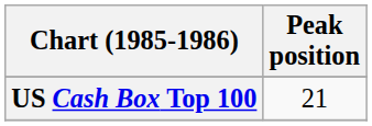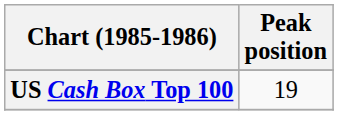US Cash Box Top 100 | Peak position: 21 -> 19
